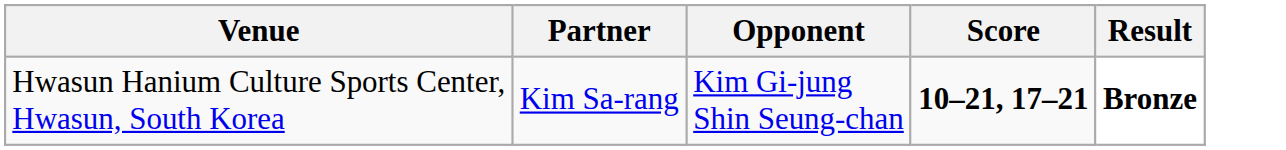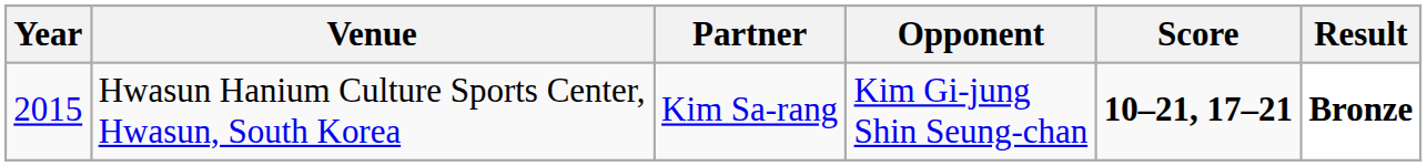+ column: Year | 2015
